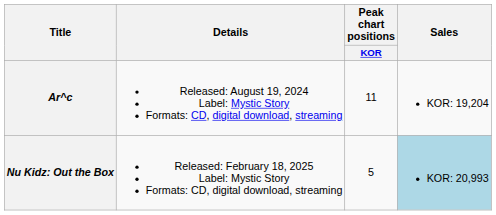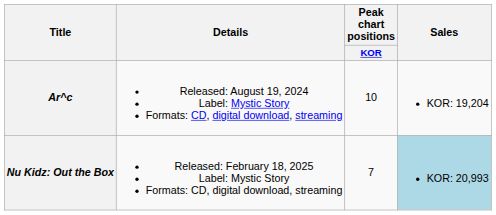Ar^c | Peak chart positions / KOR: 11 -> 10
Nu Kidz: Out the Box | Peak chart positions / KOR: 5 -> 7
